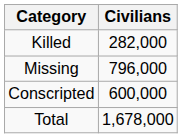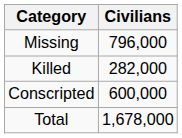rows swapped: Killed <-> Missing
